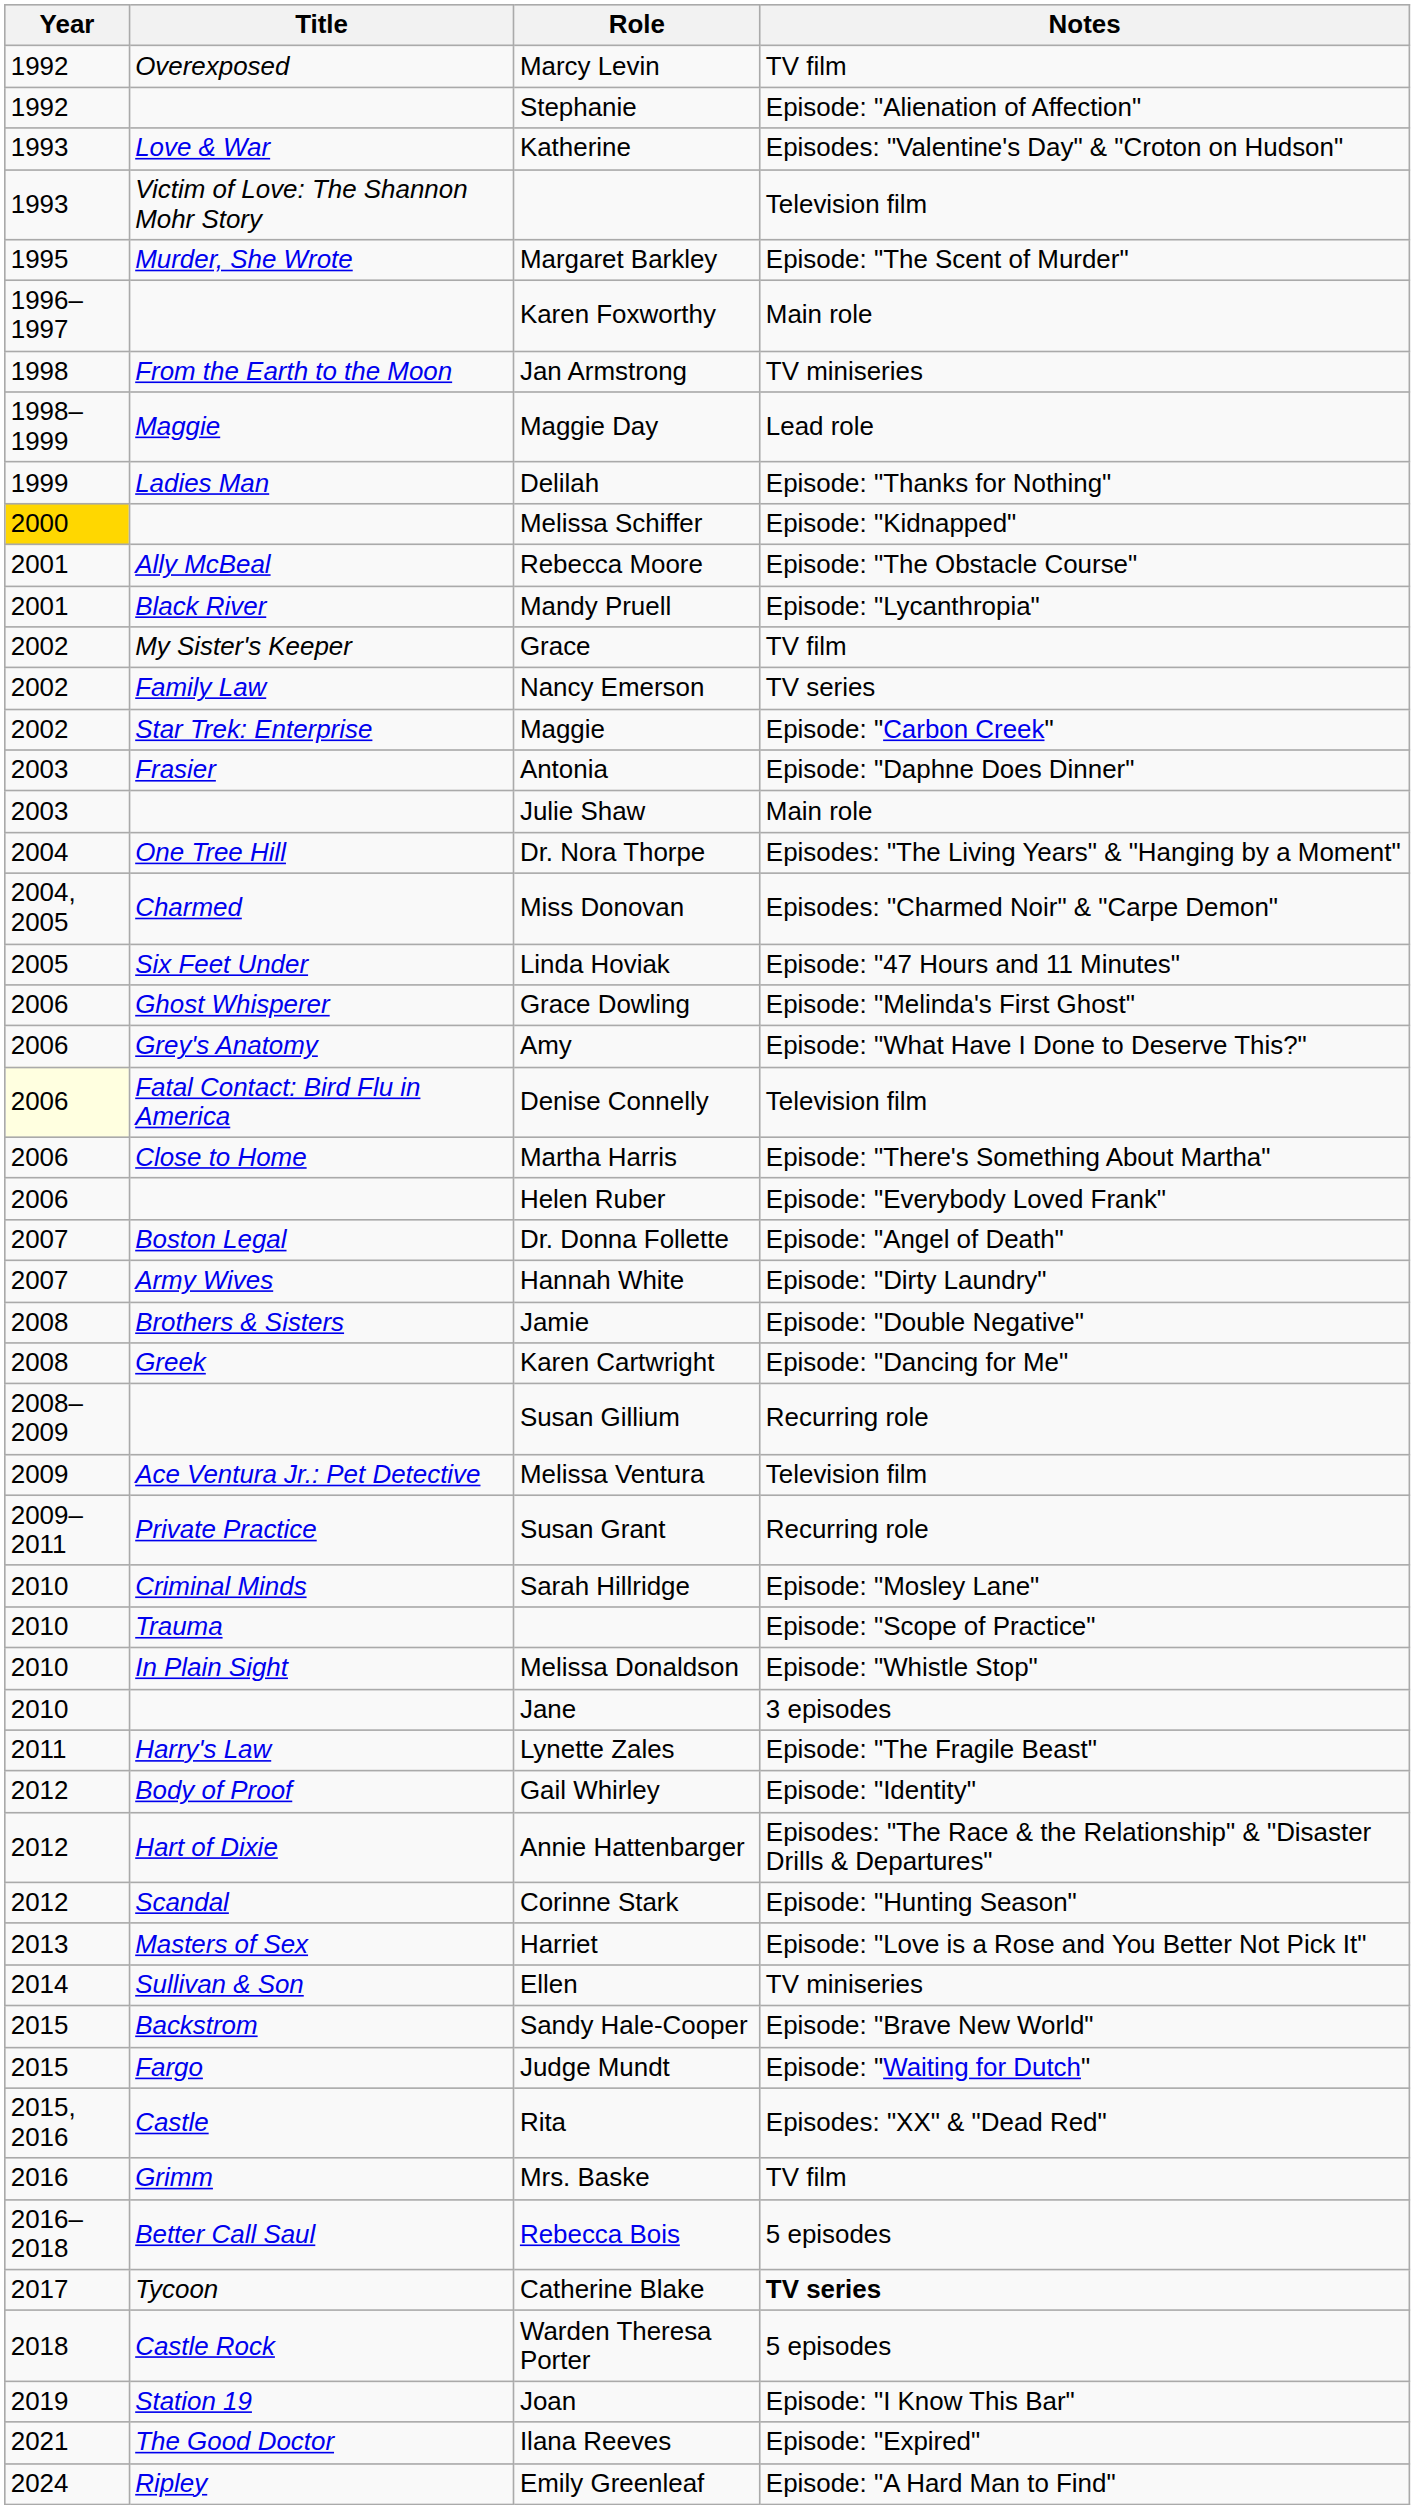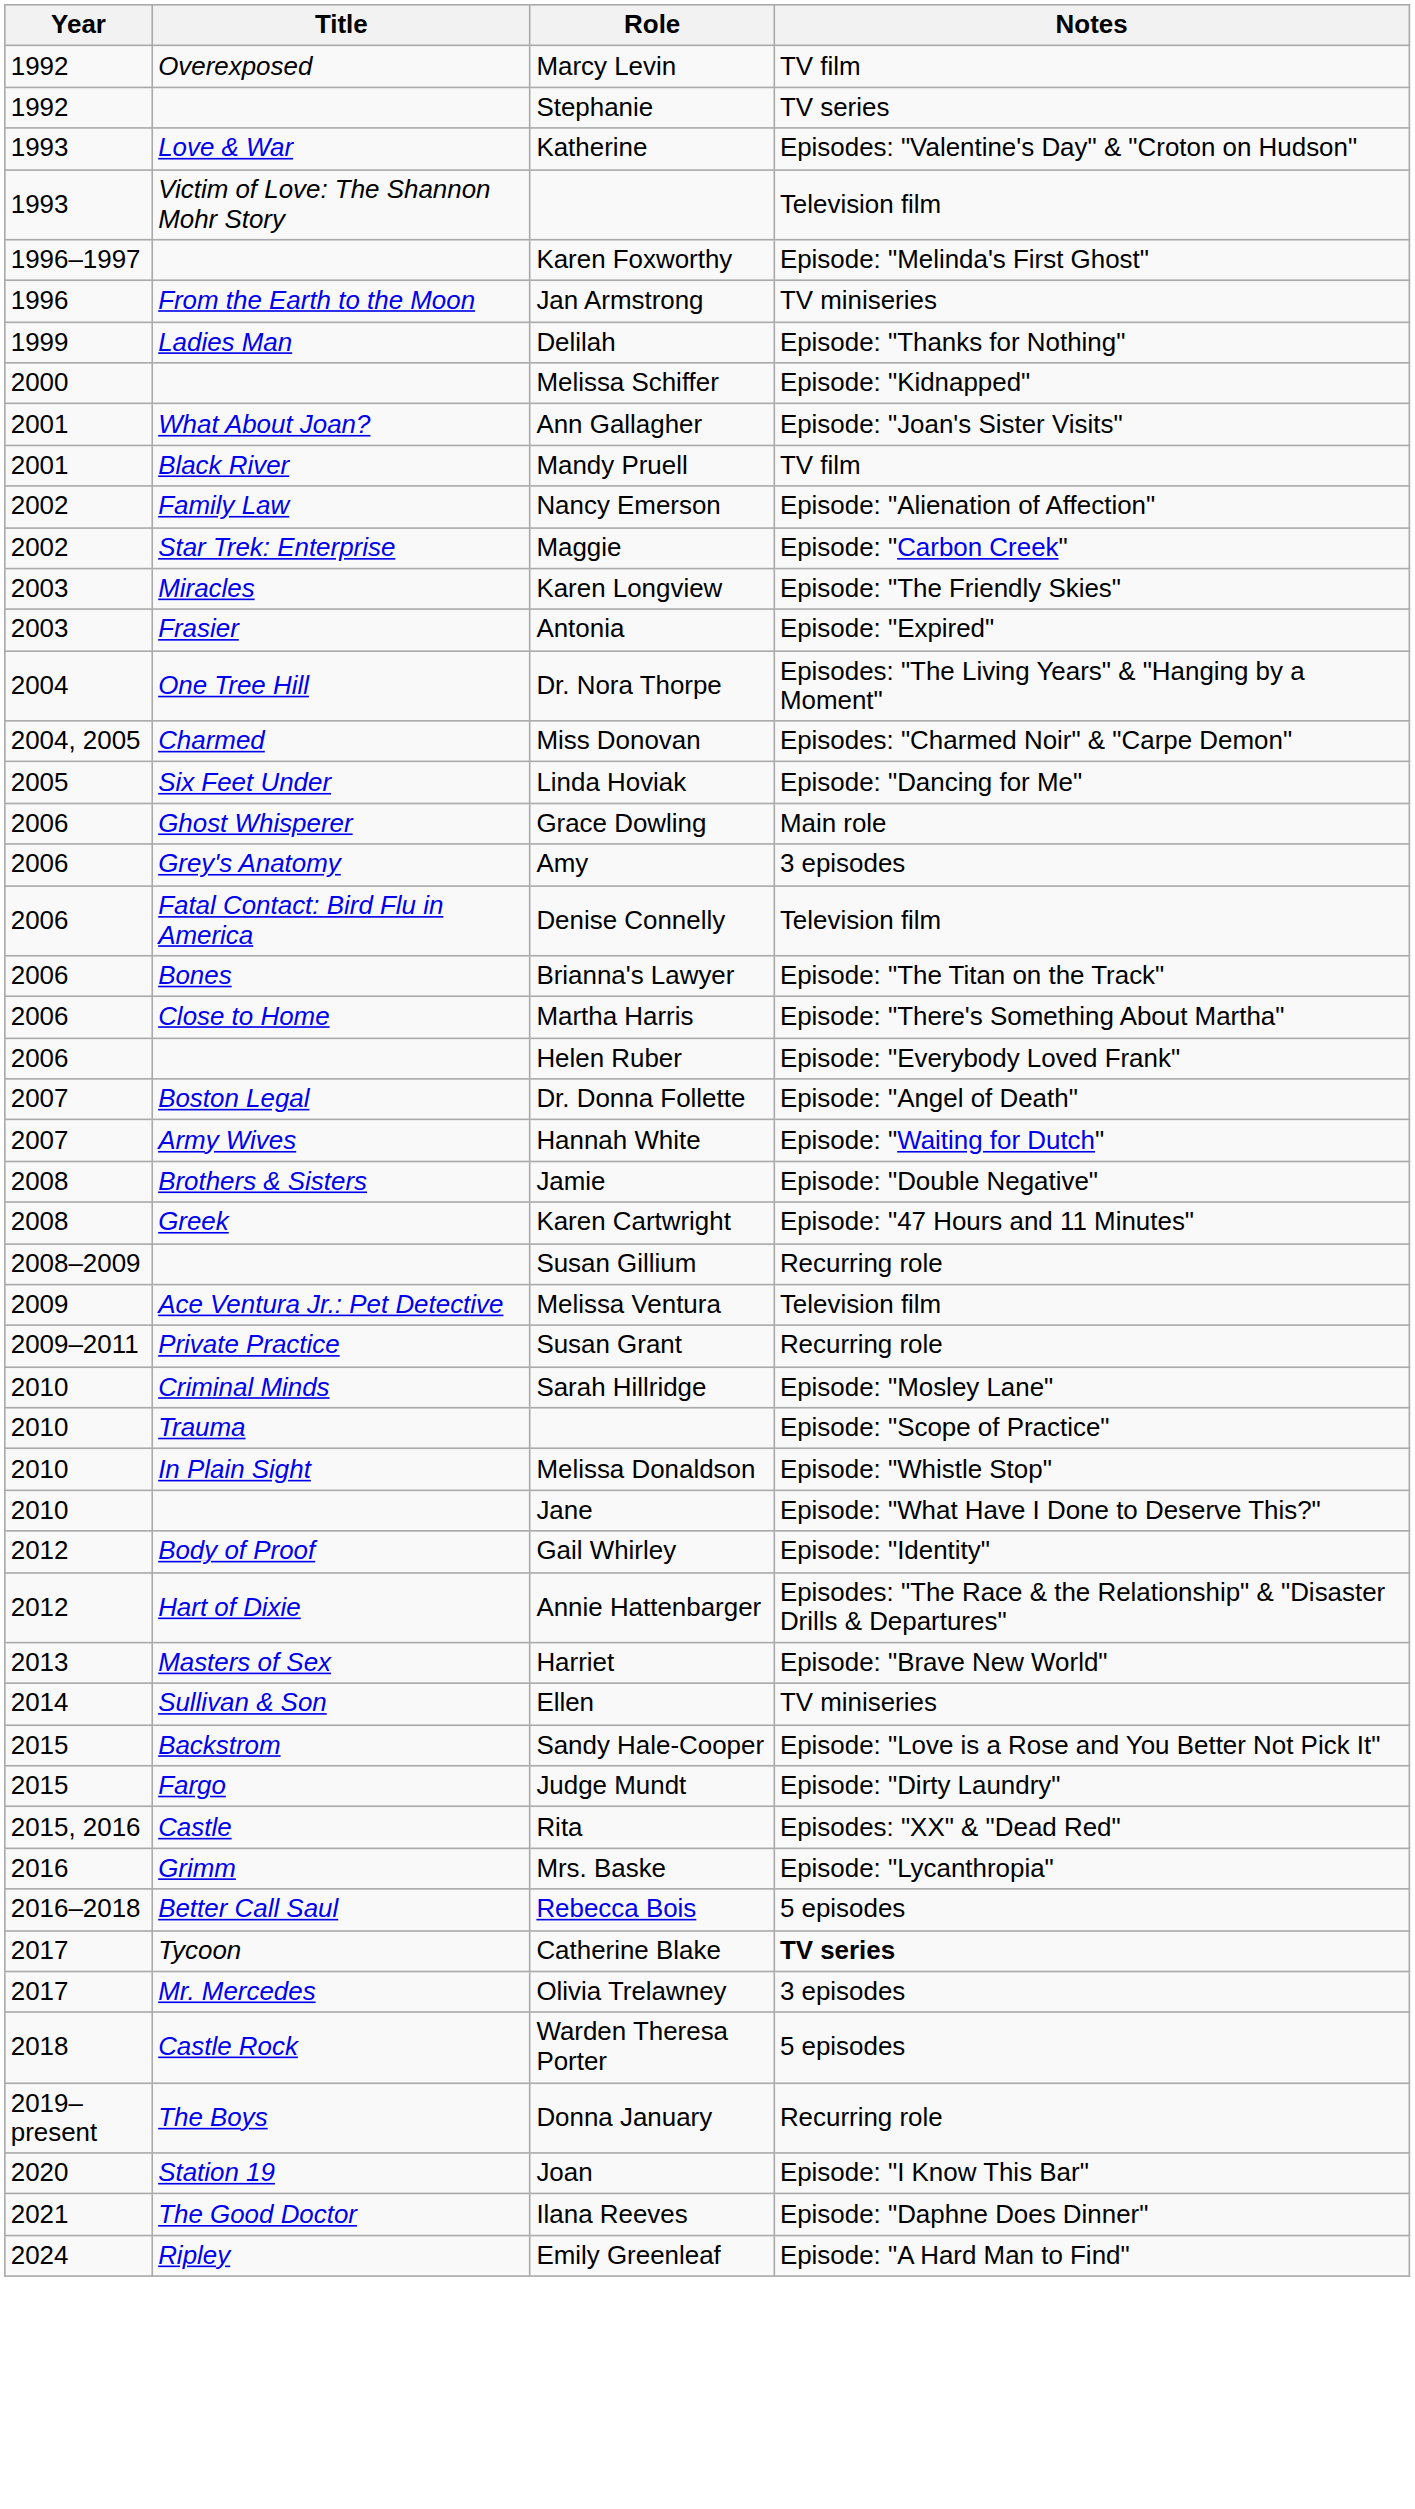Stephanie | Notes: Episode: "Alienation of Affection" -> TV series
- row: 1995 | Murder, She Wrote | Margaret Barkley | Episode: "The Scent of Murder"
Karen Foxworthy | Notes: Main role -> Episode: "Melinda's First Ghost"
Jan Armstrong | Year: 1998 -> 1996
- row: 1998–1999 | Maggie | Maggie Day | Lead role
Melissa Schiffer | Year: gold background -> no background
- row: 2001 | Ally McBeal | Rebecca Moore | Episode: "The Obstacle Course"
+ row: 2001 | What About Joan? | Ann Gallagher | Episode: "Joan's Sister Visits"
Mandy Pruell | Notes: Episode: "Lycanthropia" -> TV film
- row: 2002 | My Sister's Keeper | Grace | TV film
Nancy Emerson | Notes: TV series -> Episode: "Alienation of Affection"
+ row: 2003 | Miracles | Karen Longview | Episode: "The Friendly Skies"
Antonia | Notes: Episode: "Daphne Does Dinner" -> Episode: "Expired"
- row: 2003 | Julie Shaw | Main role
Linda Hoviak | Notes: Episode: "47 Hours and 11 Minutes" -> Episode: "Dancing for Me"
Grace Dowling | Notes: Episode: "Melinda's First Ghost" -> Main role
Amy | Notes: Episode: "What Have I Done to Deserve This?" -> 3 episodes
Denise Connelly | Year: lightyellow background -> no background
+ row: 2006 | Bones | Brianna's Lawyer | Episode: "The Titan on the Track"
Hannah White | Notes: Episode: "Dirty Laundry" -> Episode: "Waiting for Dutch"
Karen Cartwright | Notes: Episode: "Dancing for Me" -> Episode: "47 Hours and 11 Minutes"
Jane | Notes: 3 episodes -> Episode: "What Have I Done to Deserve This?"
- row: 2011 | Harry's Law | Lynette Zales | Episode: "The Fragile Beast"
- row: 2012 | Scandal | Corinne Stark | Episode: "Hunting Season"
Harriet | Notes: Episode: "Love is a Rose and You Better Not Pick It" -> Episode: "Brave New World"
Sandy Hale-Cooper | Notes: Episode: "Brave New World" -> Episode: "Love is a Rose and You Better Not Pick It"
Judge Mundt | Notes: Episode: "Waiting for Dutch" -> Episode: "Dirty Laundry"
Mrs. Baske | Notes: TV film -> Episode: "Lycanthropia"
+ row: 2017 | Mr. Mercedes | Olivia Trelawney | 3 episodes
+ row: 2019–present | The Boys | Donna January | Recurring role
Joan | Year: 2019 -> 2020
Ilana Reeves | Notes: Episode: "Expired" -> Episode: "Daphne Does Dinner"
